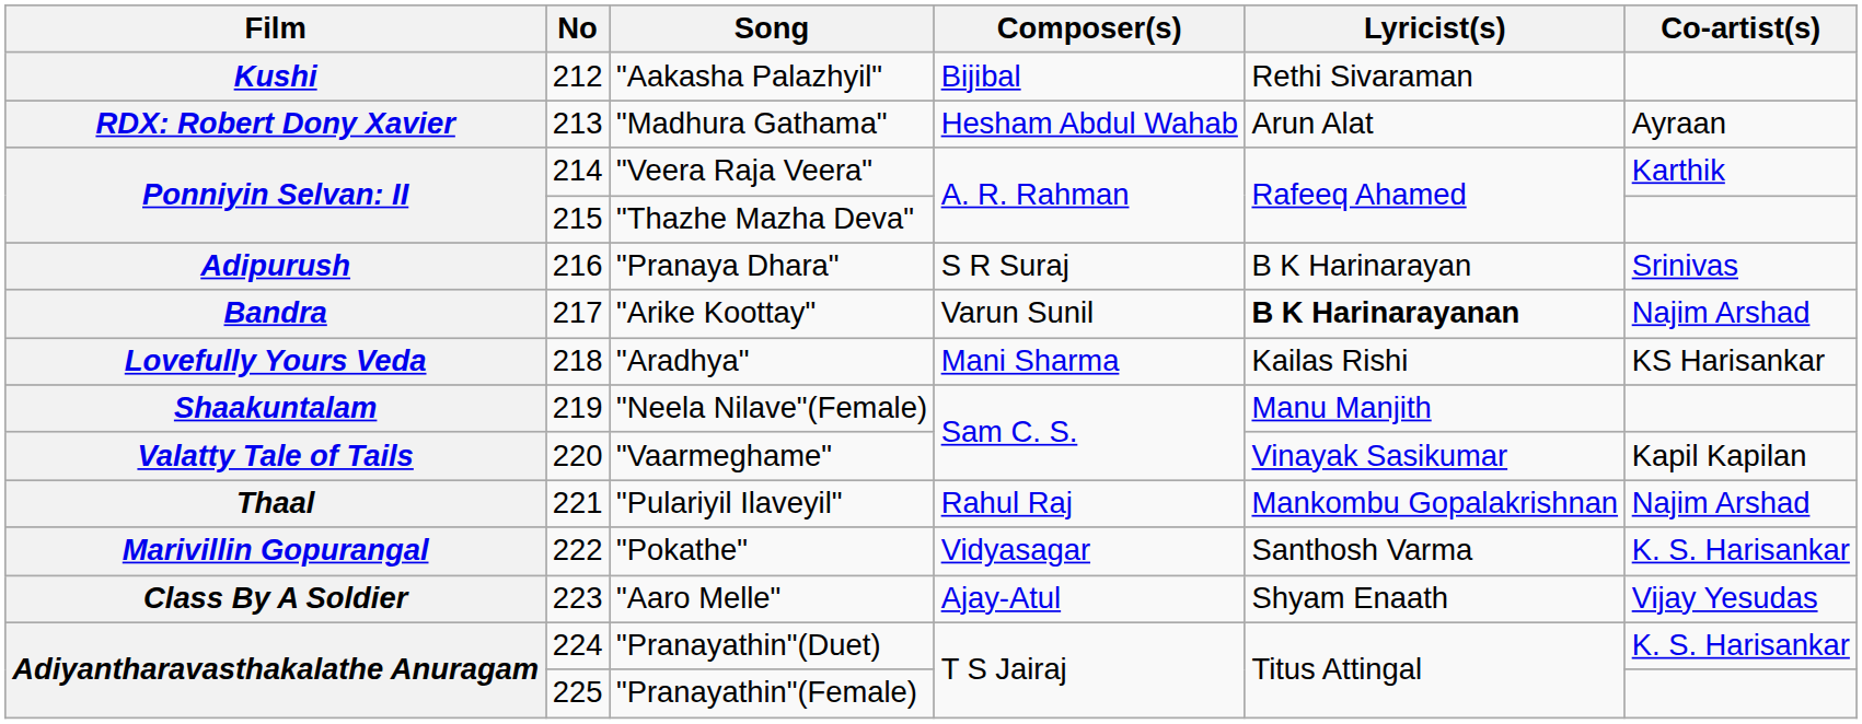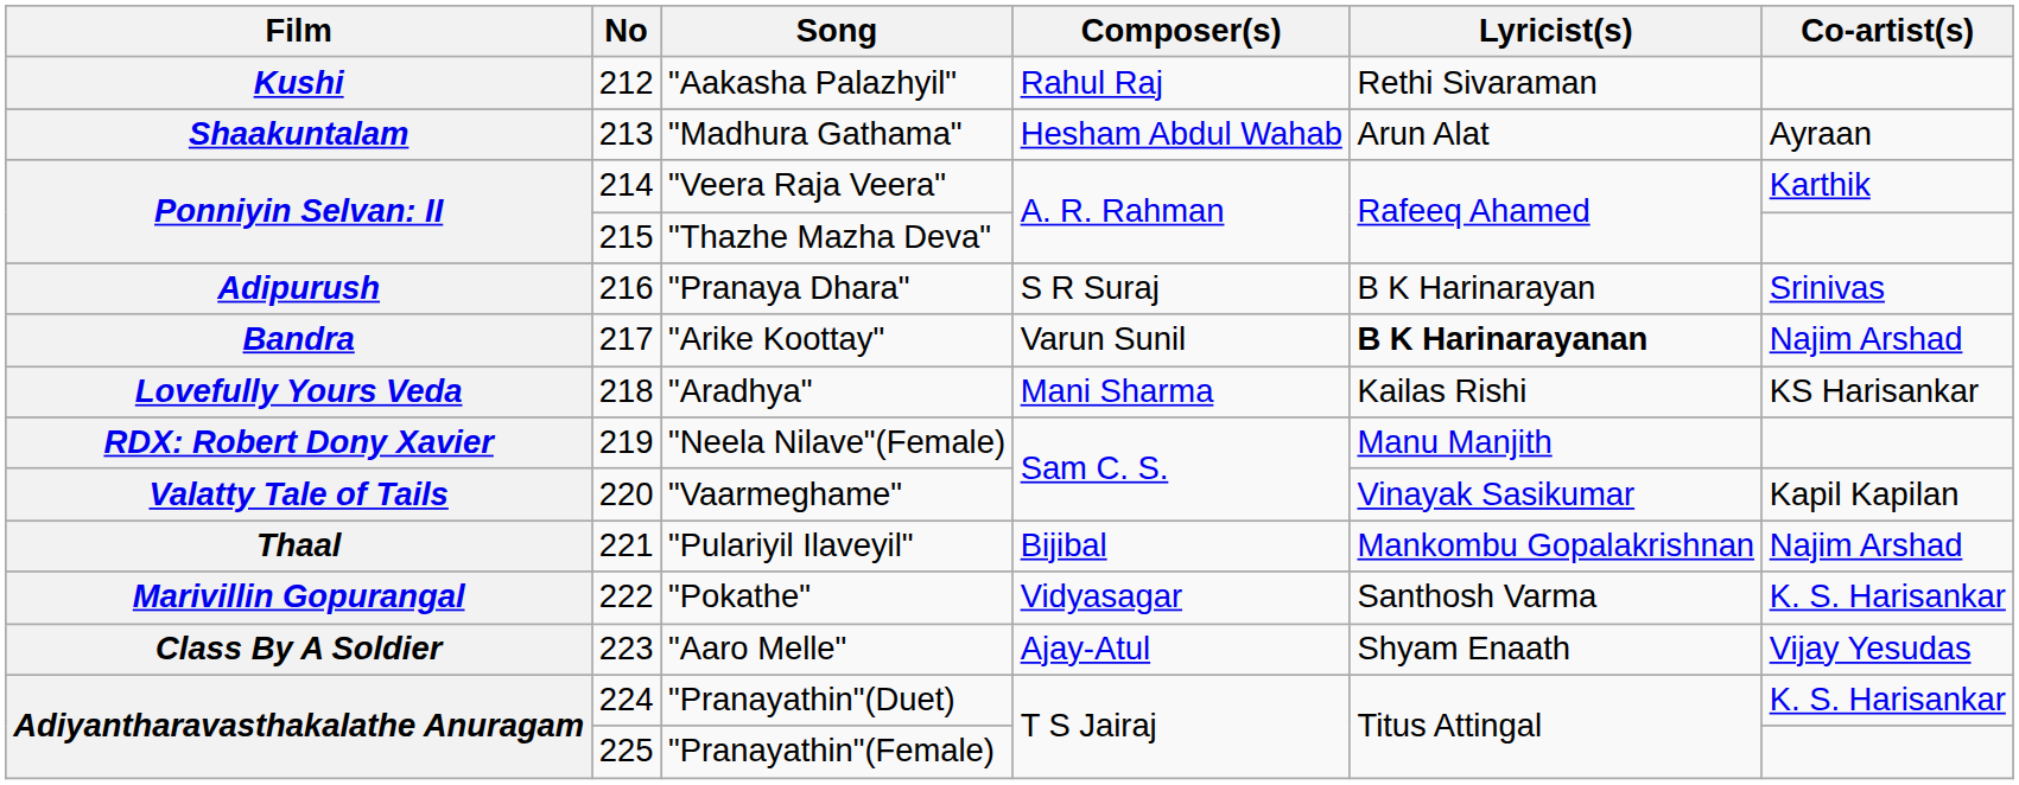"Aakasha Palazhyil" | Composer(s): Bijibal -> Rahul Raj
"Madhura Gathama" | Film: RDX: Robert Dony Xavier -> Shaakuntalam
"Neela Nilave"(Female) | Film: Shaakuntalam -> RDX: Robert Dony Xavier
"Pulariyil Ilaveyil" | Composer(s): Rahul Raj -> Bijibal
